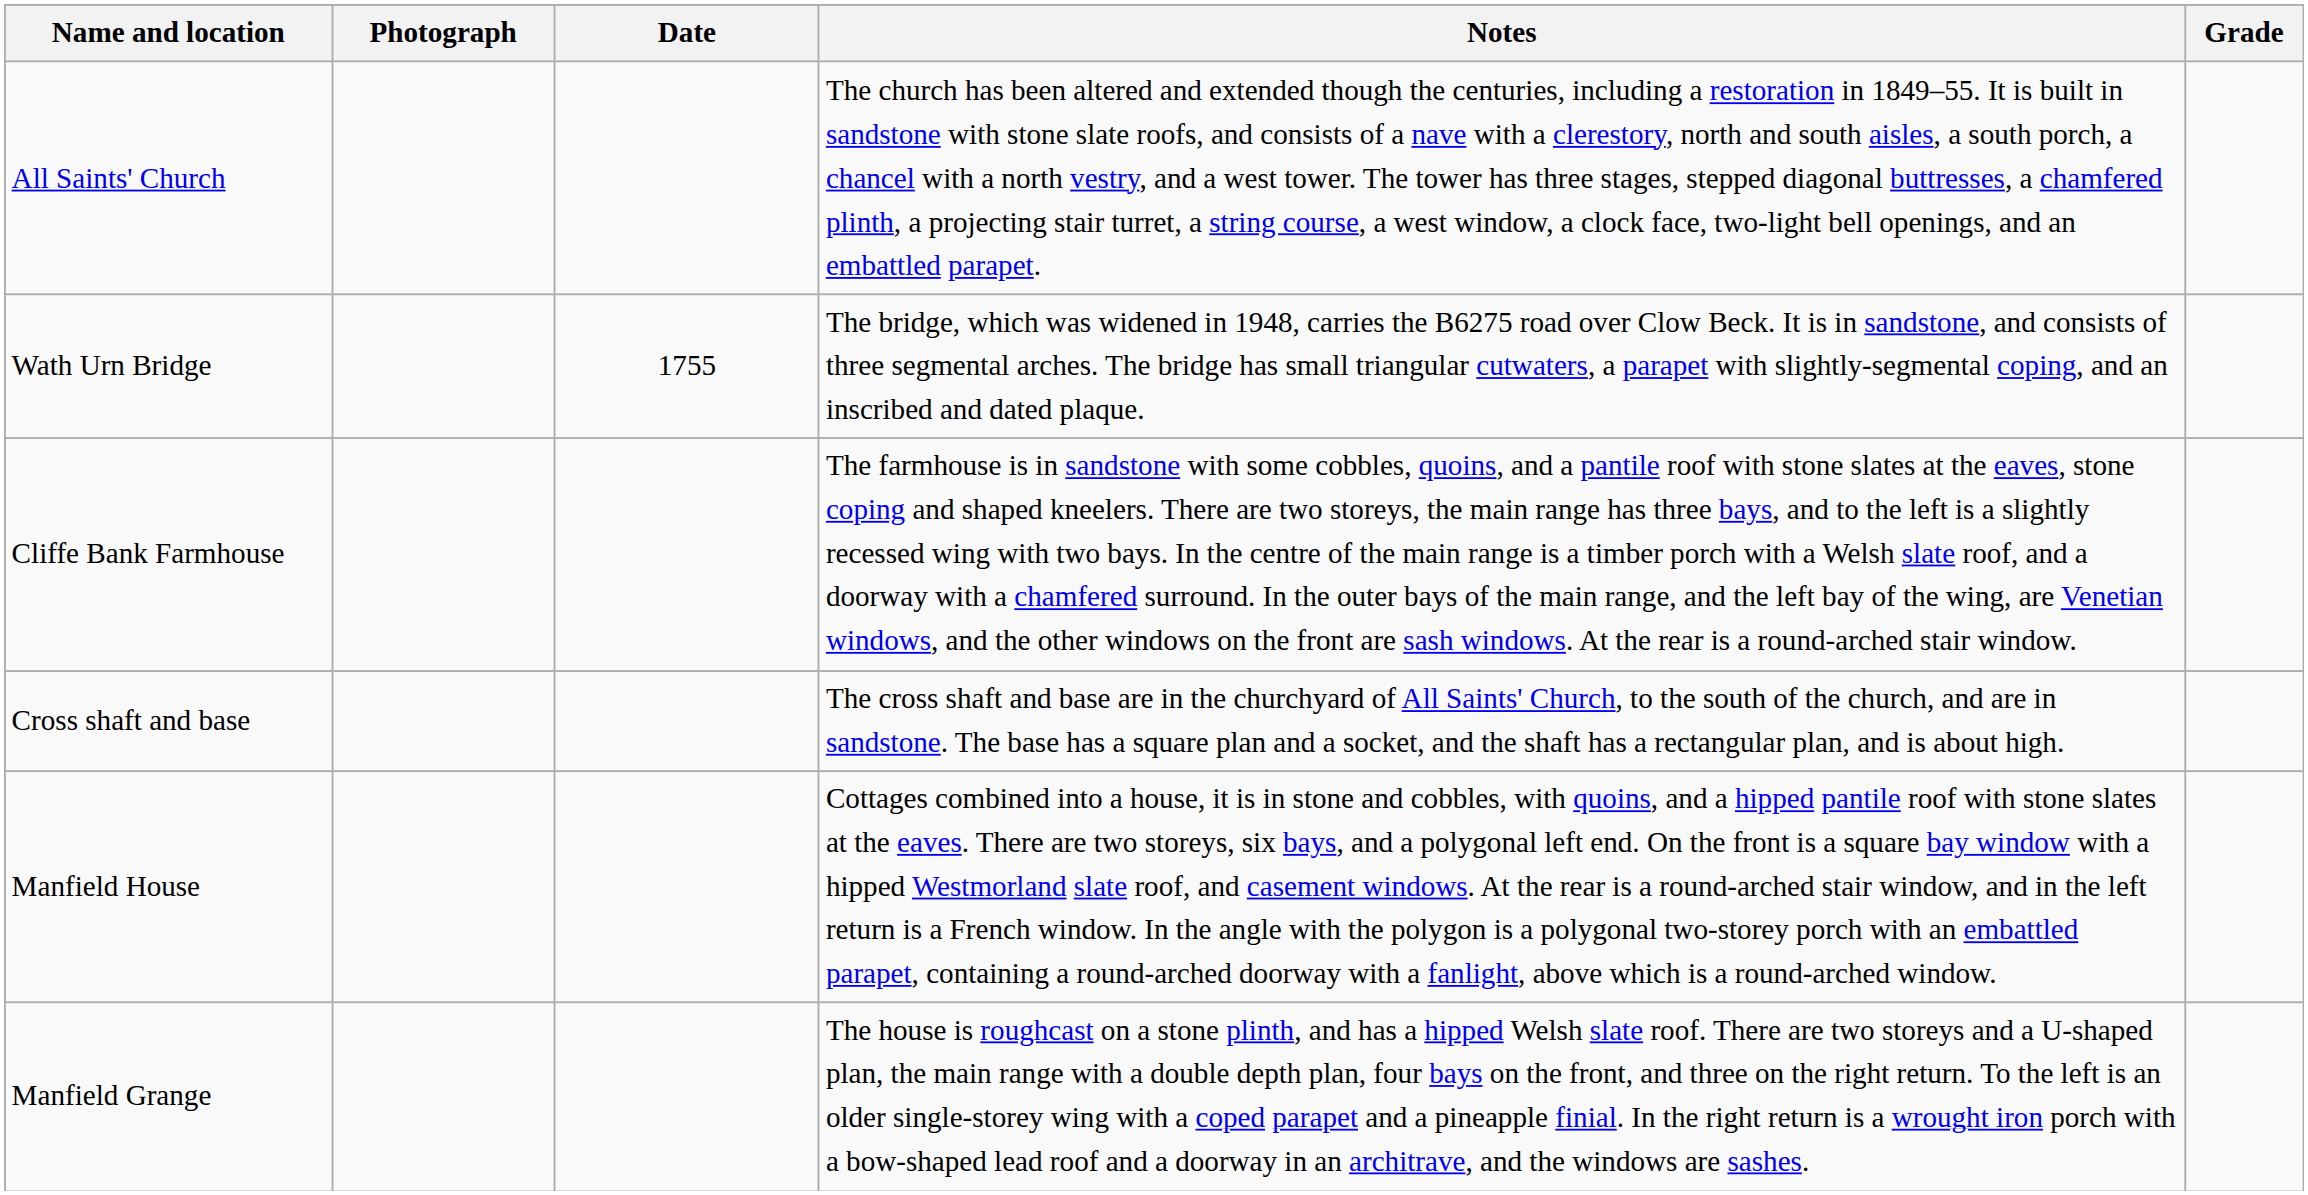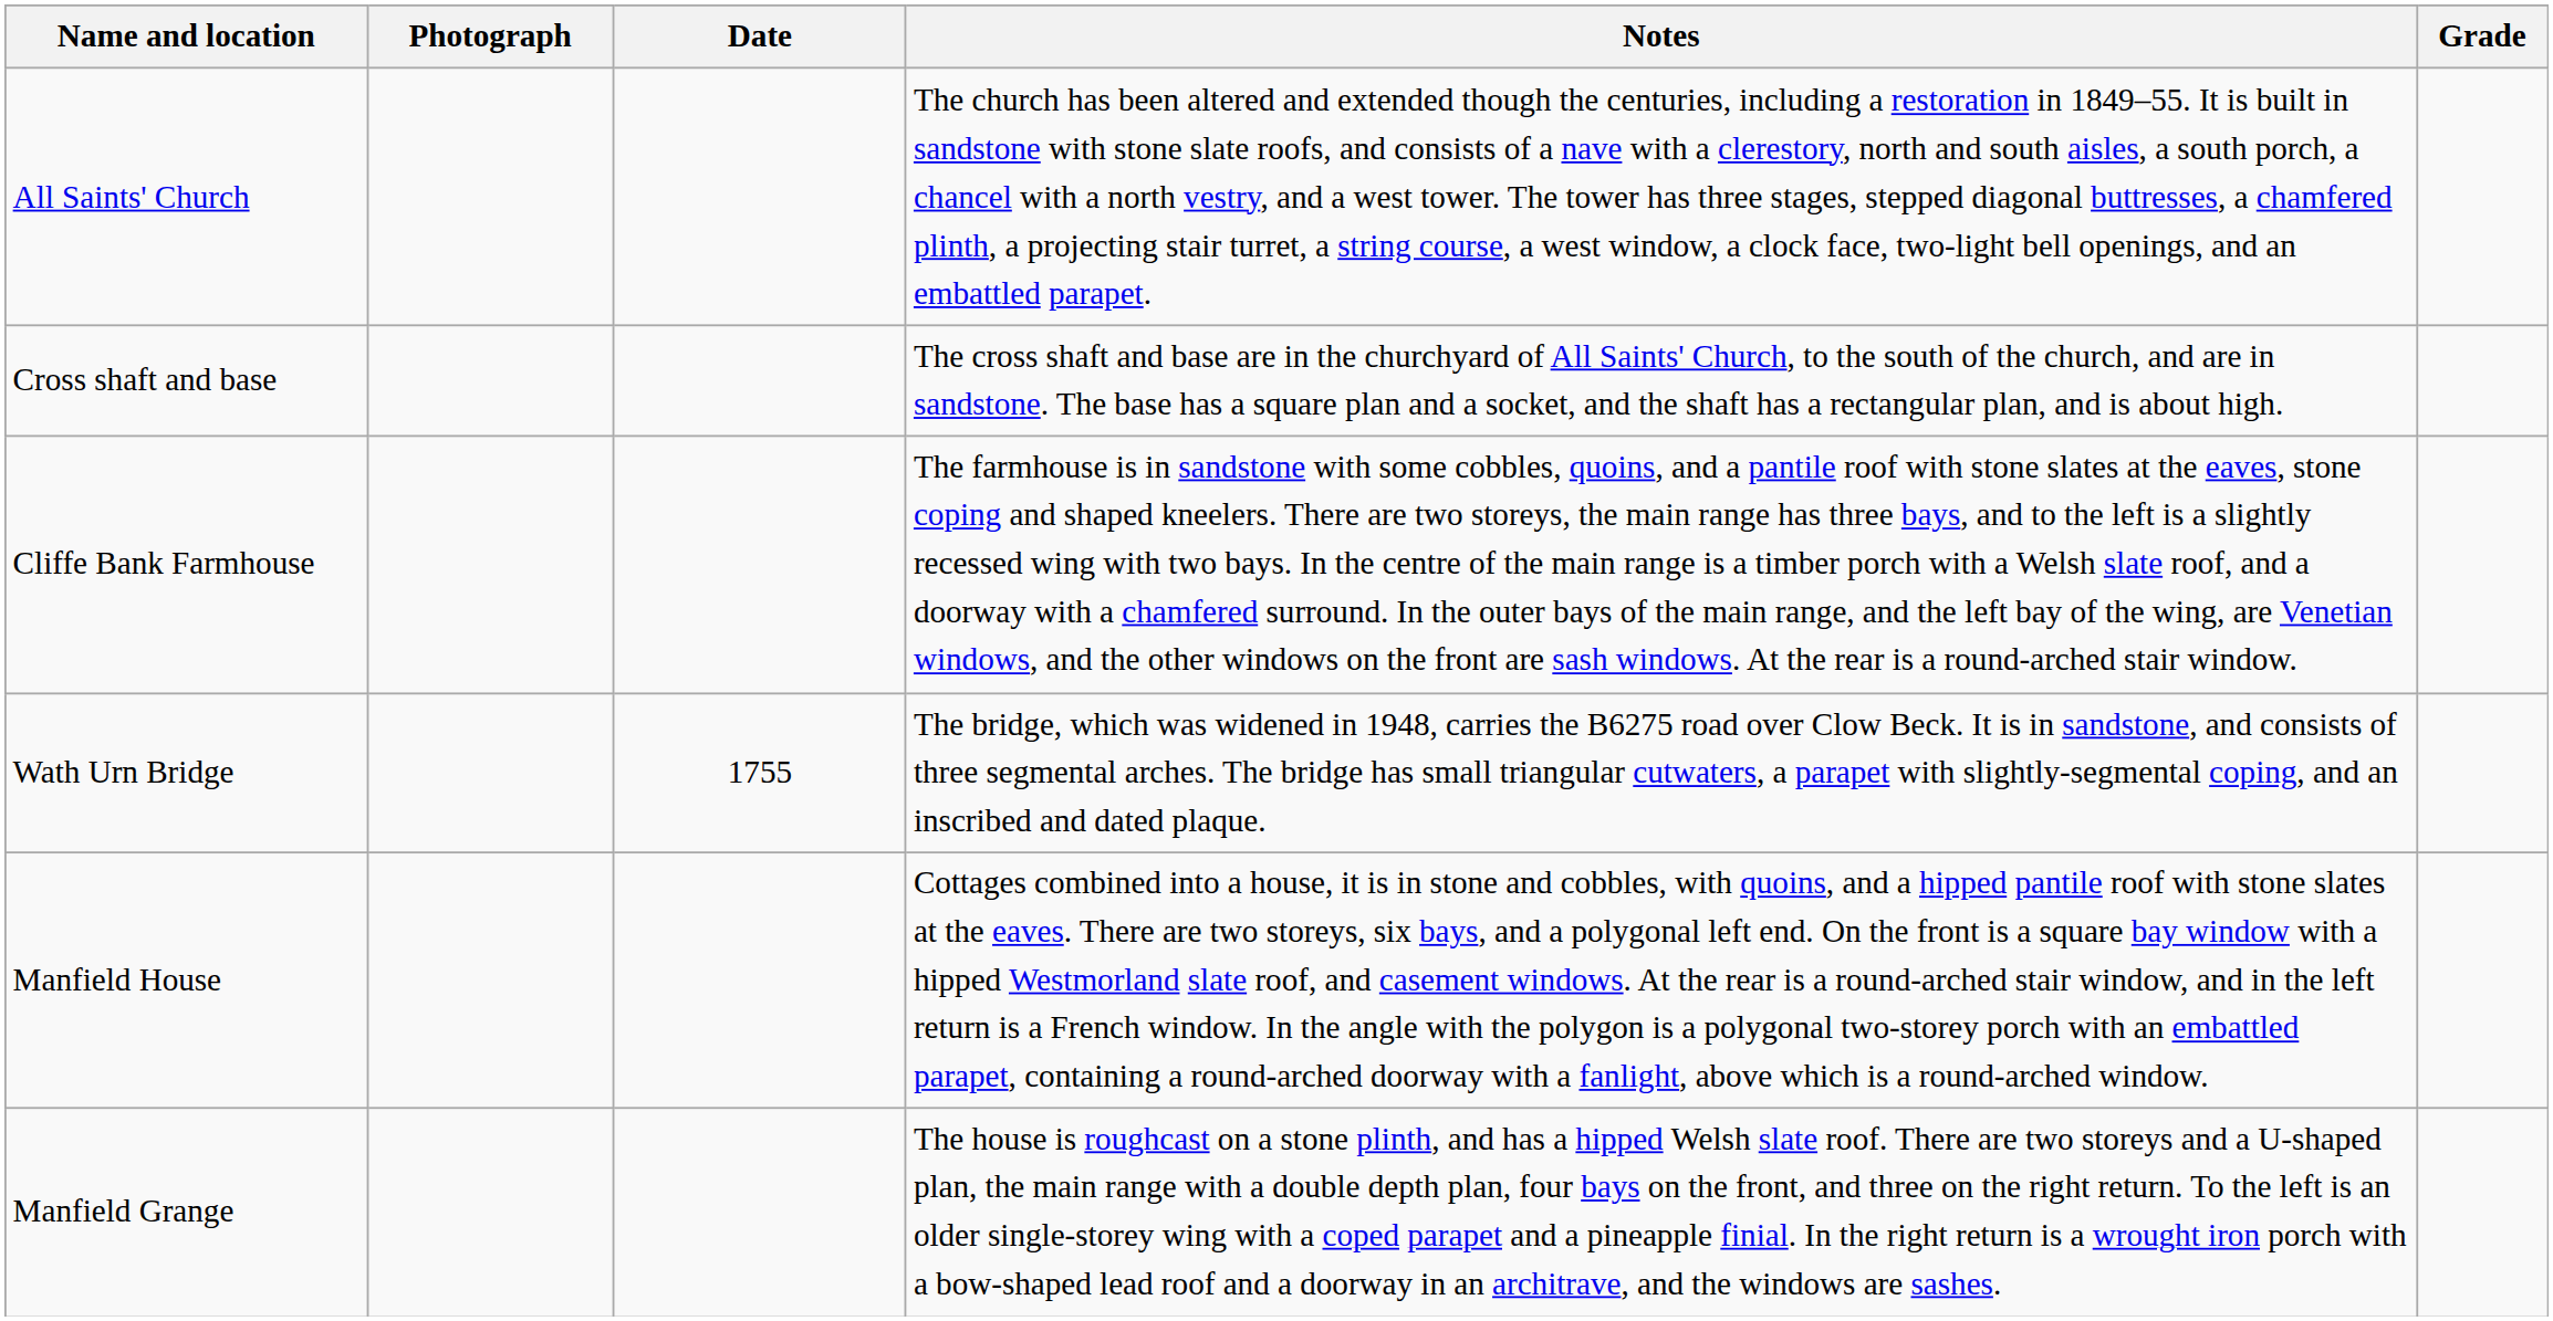rows swapped: Cross shaft and base <-> Wath Urn Bridge
